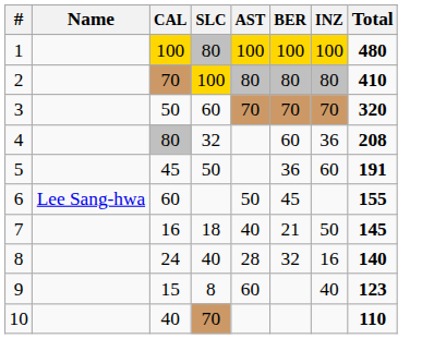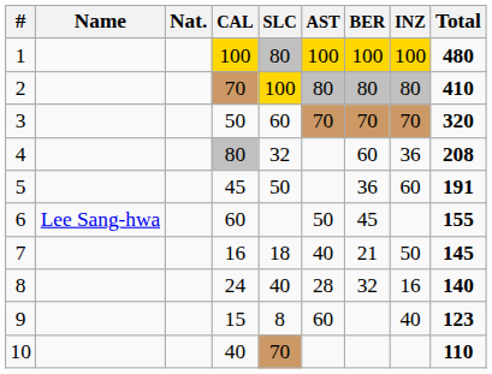+ column: Nat.
